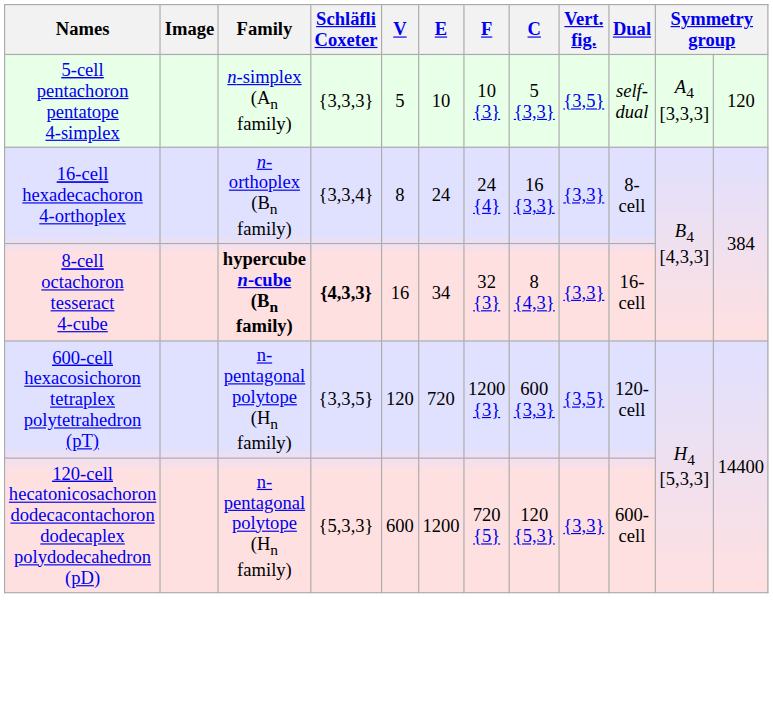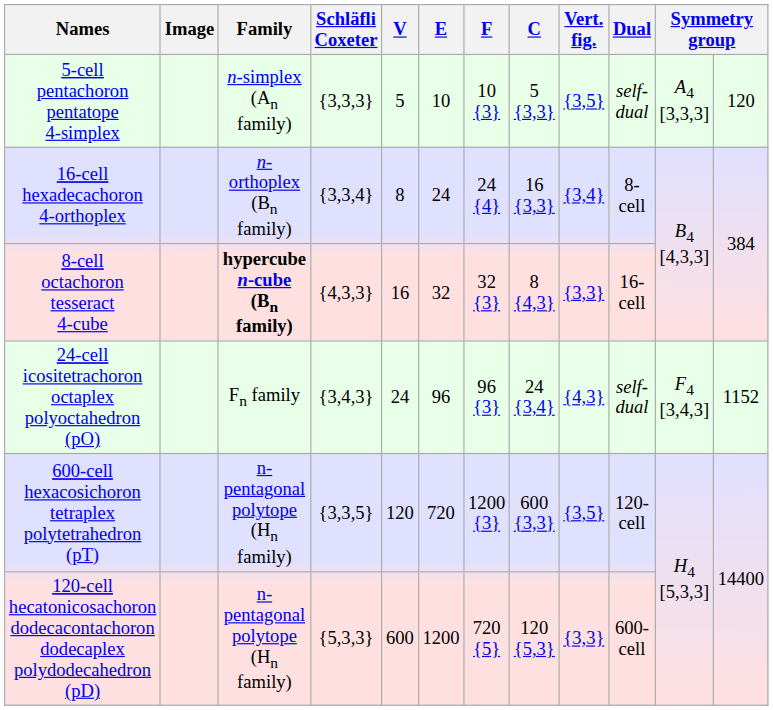16-cell hexadecachoron 4-orthoplex | Vert. fig.: {3,3} -> {3,4}
8-cell octachoron tesseract 4-cube | Schläfli Coxeter: bold -> normal
8-cell octachoron tesseract 4-cube | E: 34 -> 32
+ row: 24-cell icositetrachoron octaplex polyoctahedron (pO) | Fn family | {3,4,3} | 24 | 96 | 96 {3} | 24 {3,4} | {4,3} | self-dual | F4 [3,4,3] | 1152
